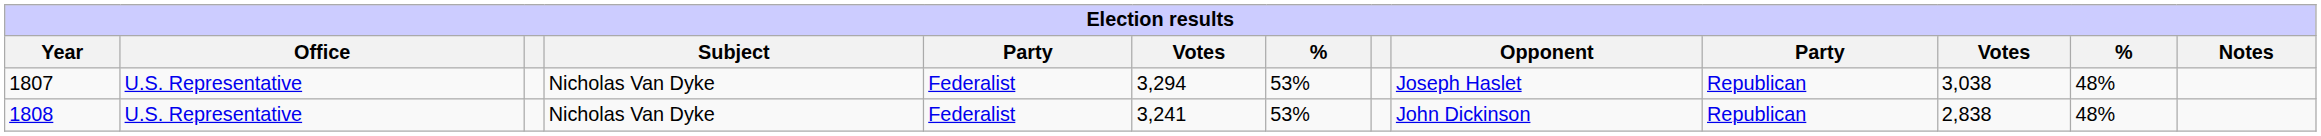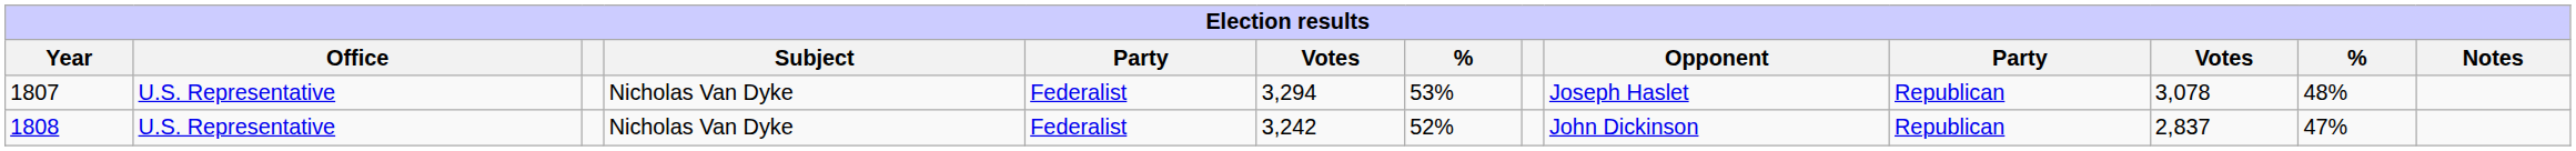1807 | column 11: 3,038 -> 3,078
1808 | column 6: 3,241 -> 3,242
1808 | column 7: 53% -> 52%
1808 | column 11: 2,838 -> 2,837
1808 | column 12: 48% -> 47%
